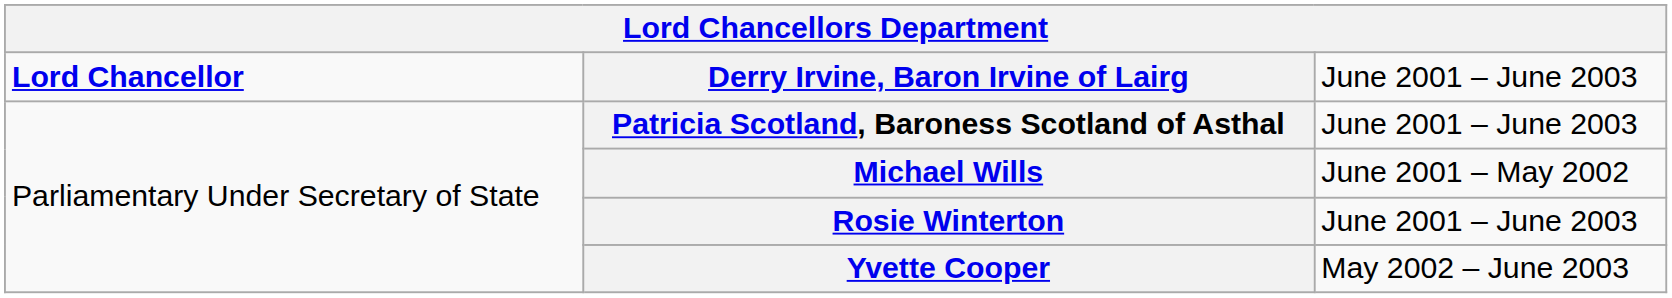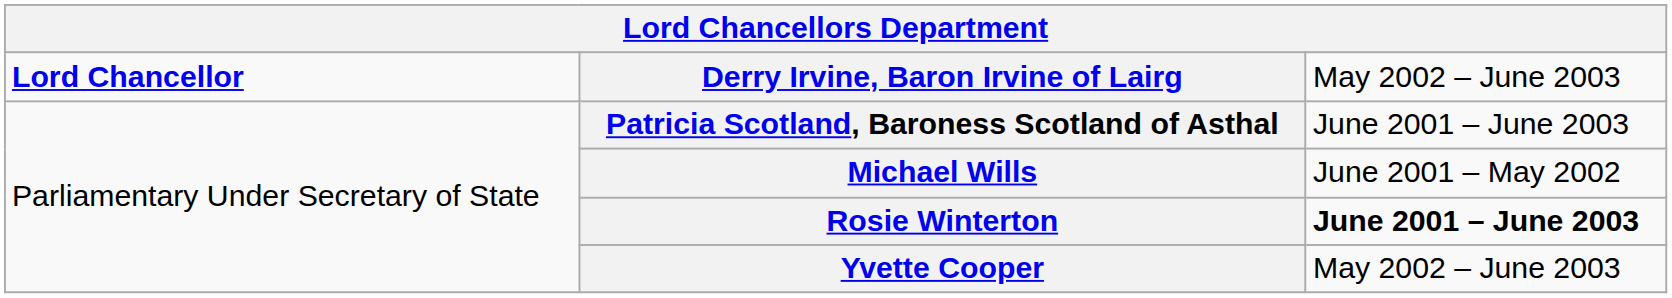Derry Irvine, Baron Irvine of Lairg | column 3: June 2001 – June 2003 -> May 2002 – June 2003
Rosie Winterton | column 3: normal -> bold
